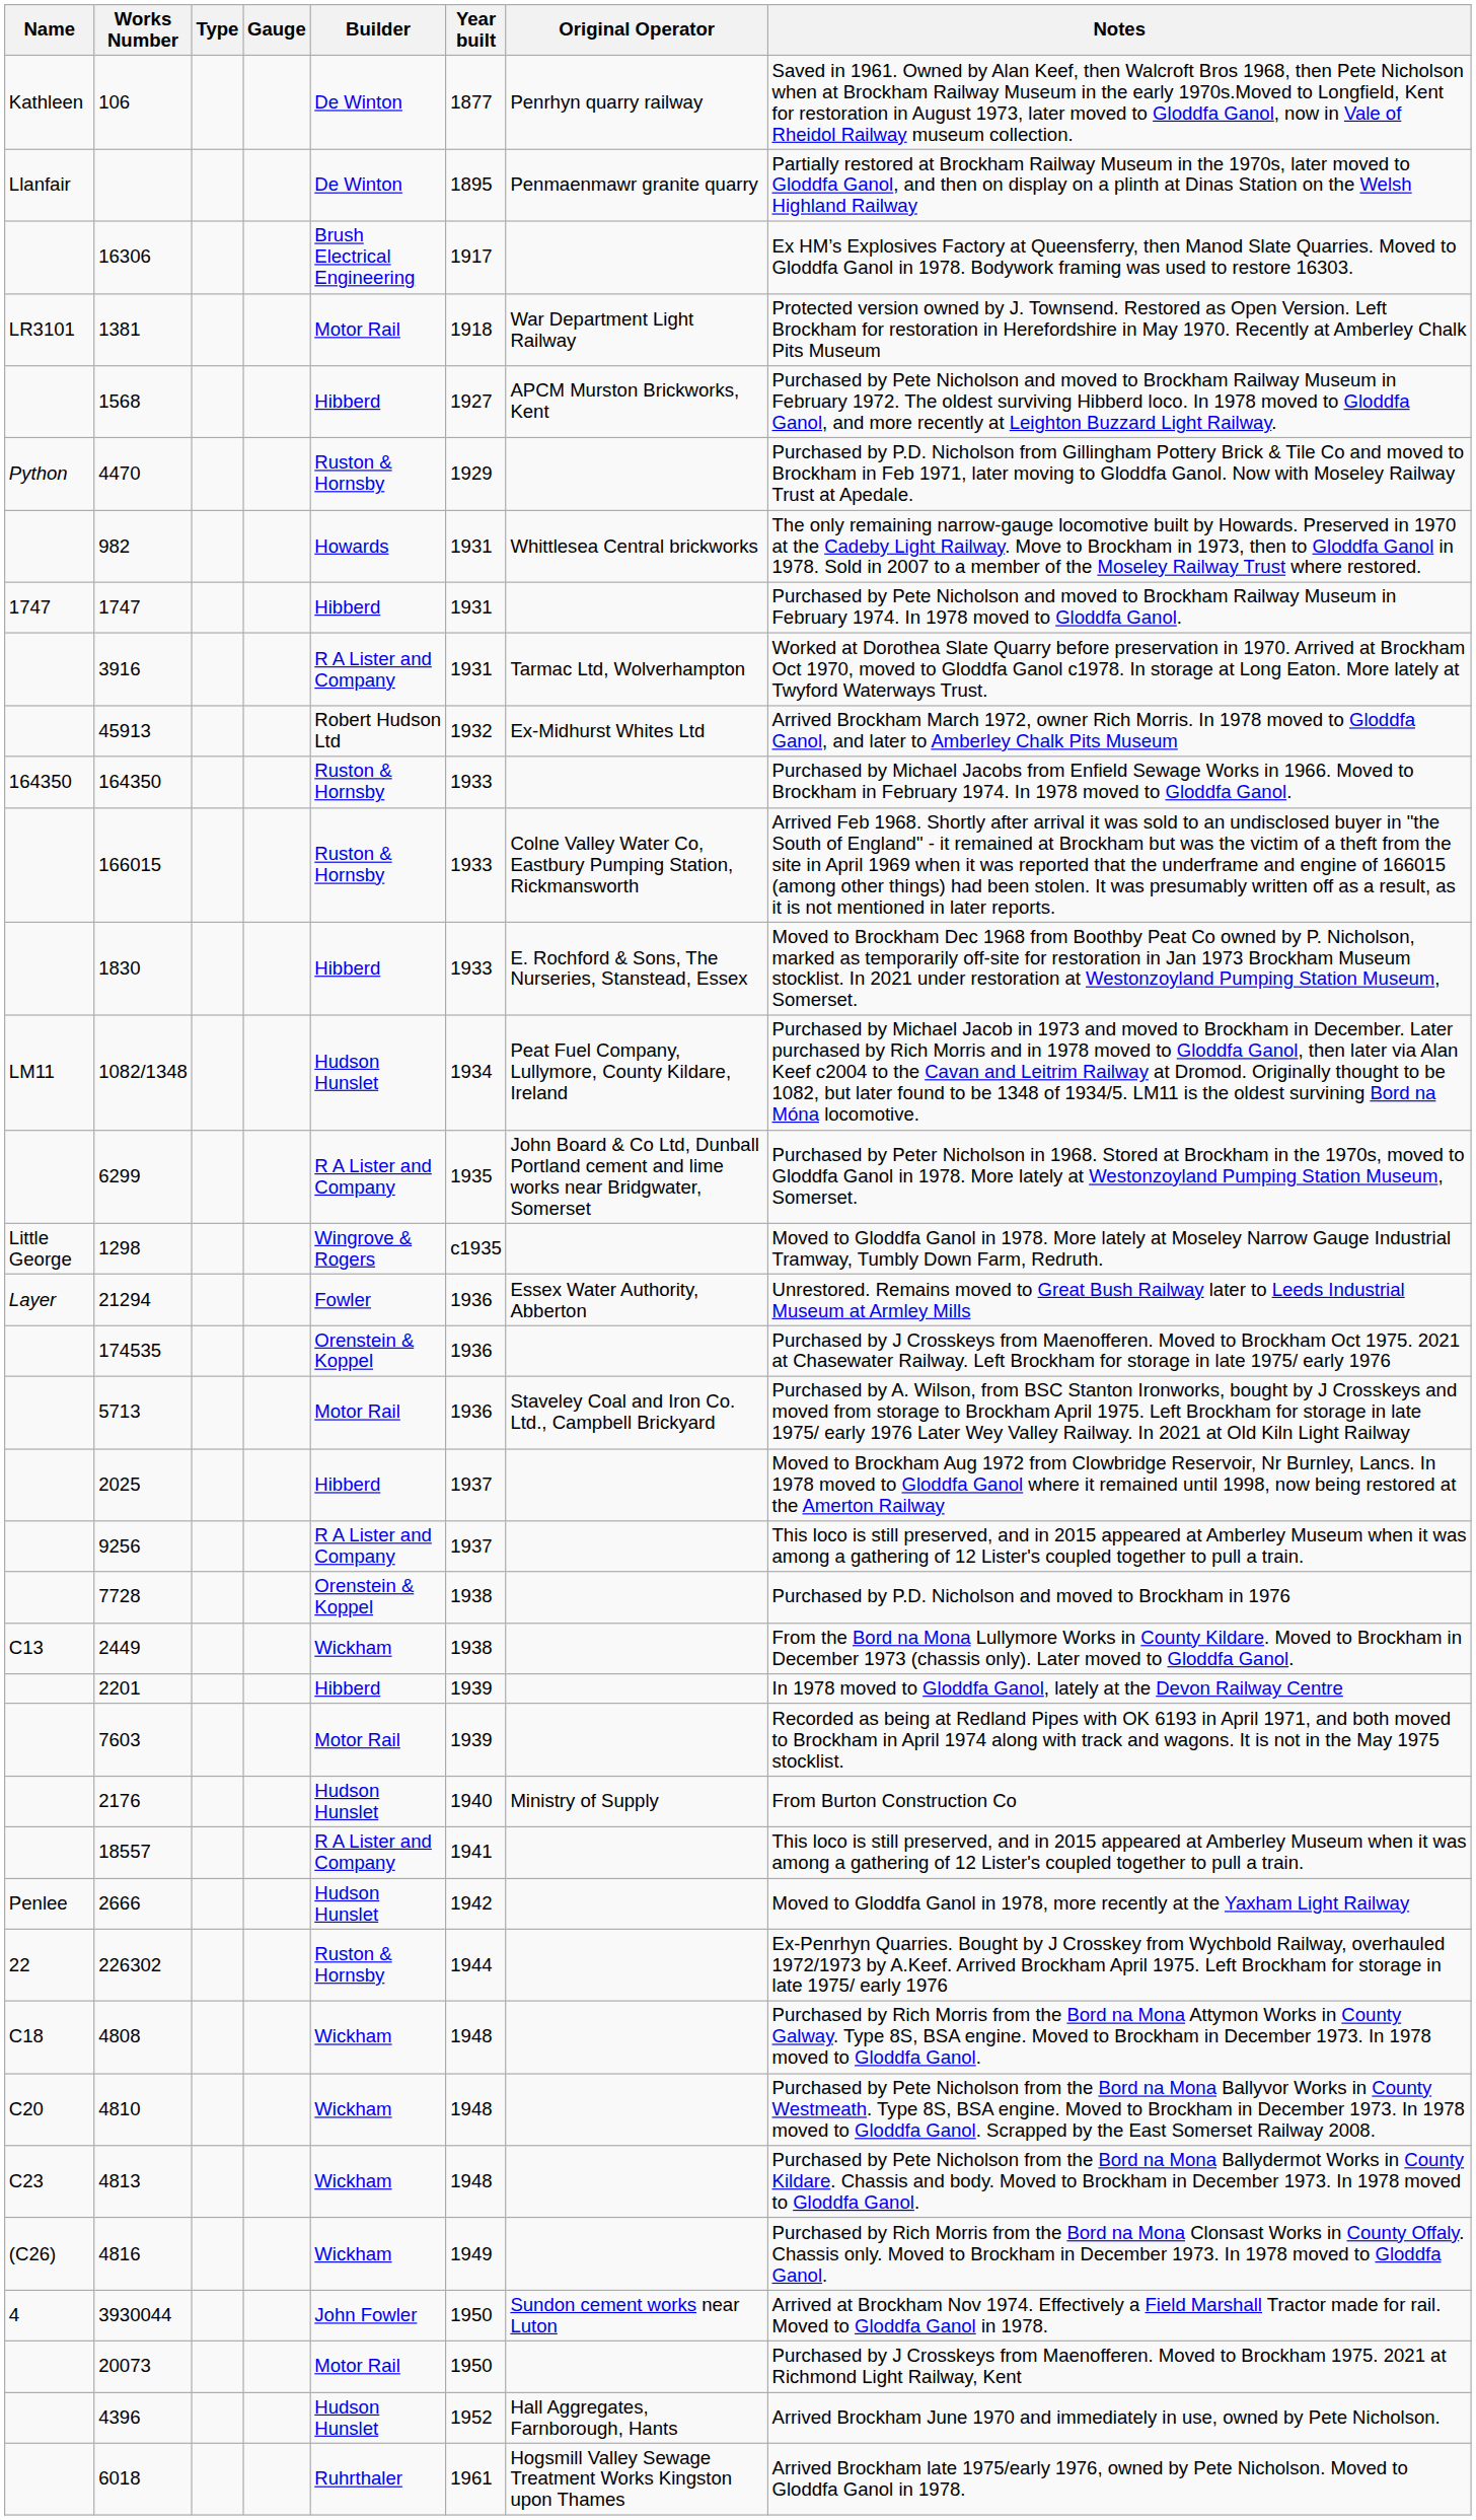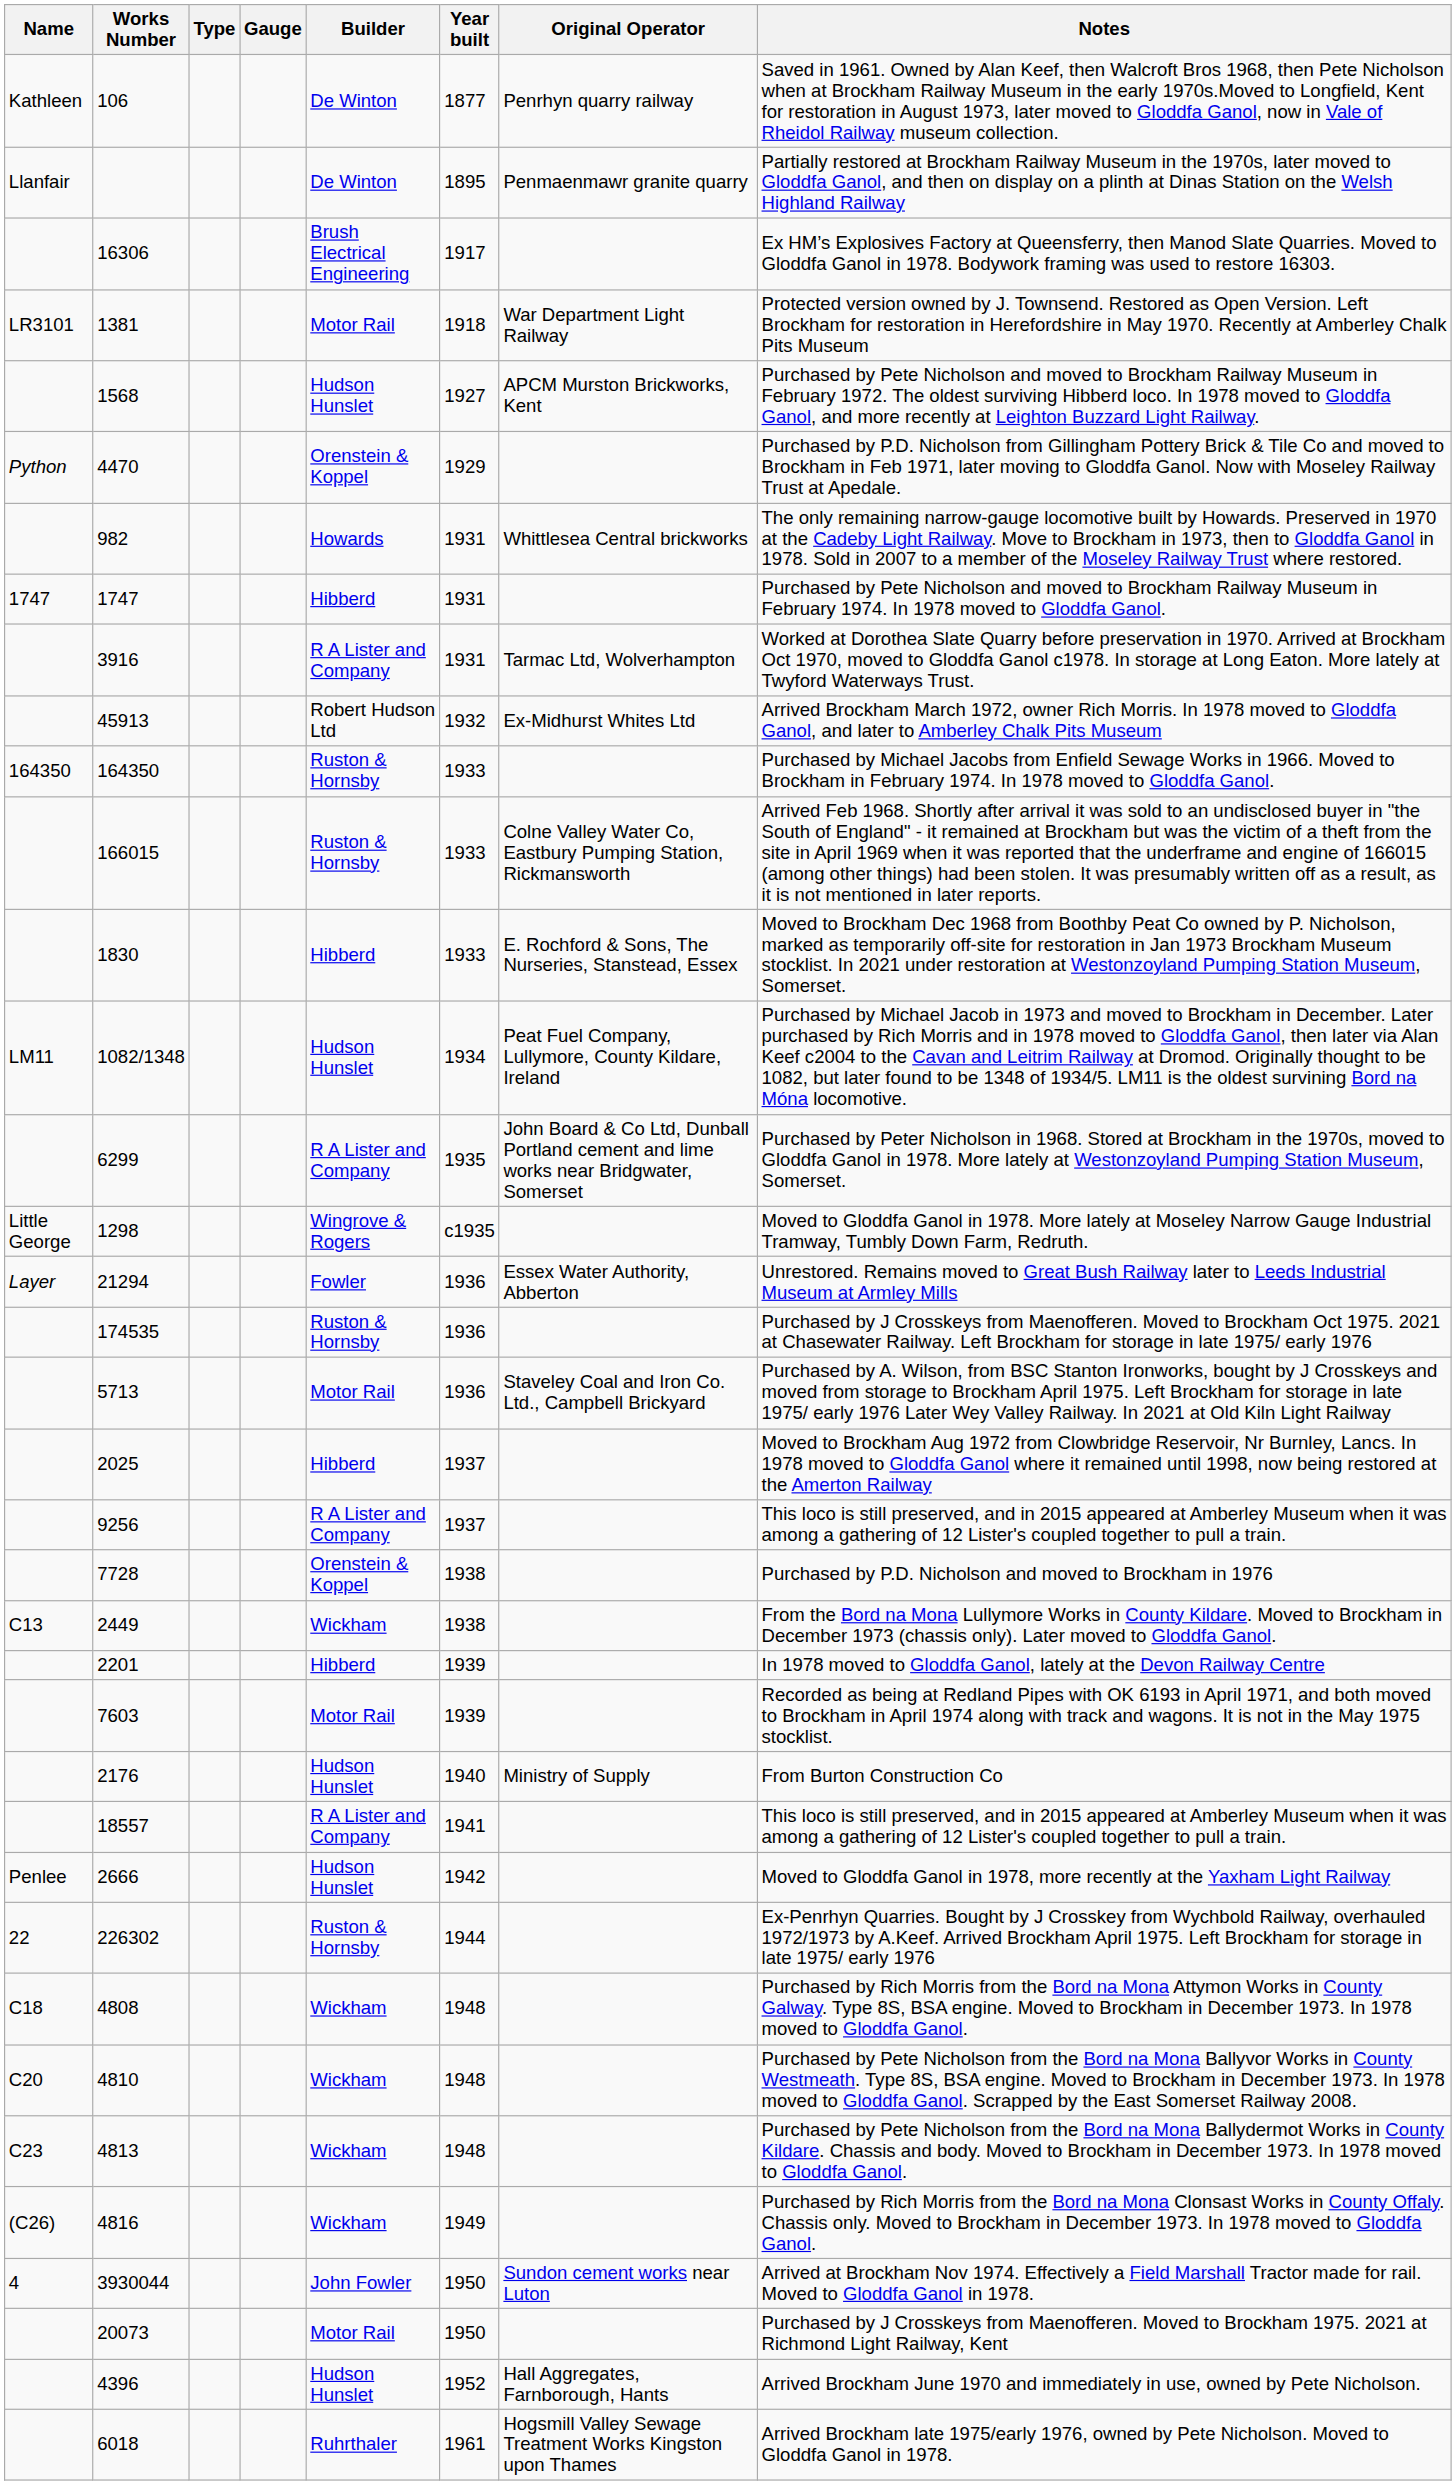1568 | Builder: Hibberd -> Hudson Hunslet
4470 | Builder: Ruston & Hornsby -> Orenstein & Koppel
174535 | Builder: Orenstein & Koppel -> Ruston & Hornsby
